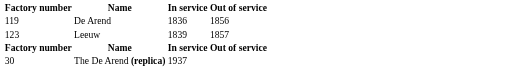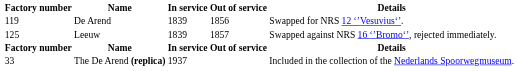+ column: Details | Swapped for NRS 12 ‘’Vesuvius‘’. | Swapped against NRS 16 ‘’Bromo‘’, rejected immediately. | Details | Included in the collection of the Nederlands Spoorwegmuseum.
De Arend | In service: 1836 -> 1839
Leeuw | Factory number: 123 -> 125
The De Arend (replica) | Factory number: 30 -> 33
